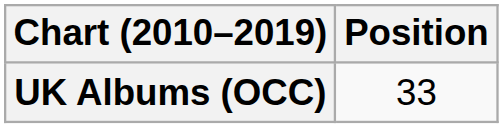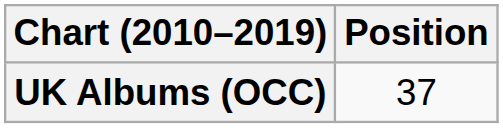UK Albums (OCC) | Position: 33 -> 37
